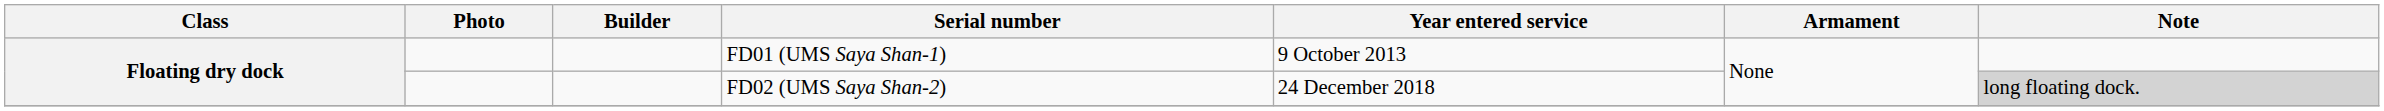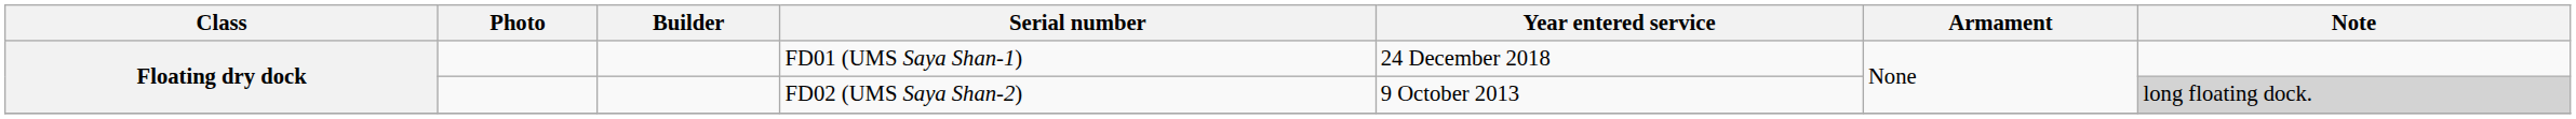FD01 (UMS Saya Shan-1) | Year entered service: 9 October 2013 -> 24 December 2018
FD02 (UMS Saya Shan-2) | Year entered service: 24 December 2018 -> 9 October 2013
